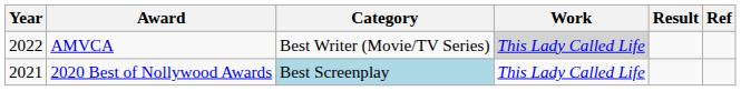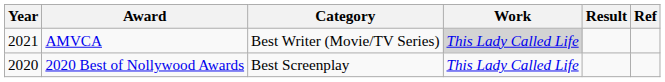AMVCA | Year: 2022 -> 2021
2020 Best of Nollywood Awards | Year: 2021 -> 2020
2020 Best of Nollywood Awards | Category: lightblue background -> no background
